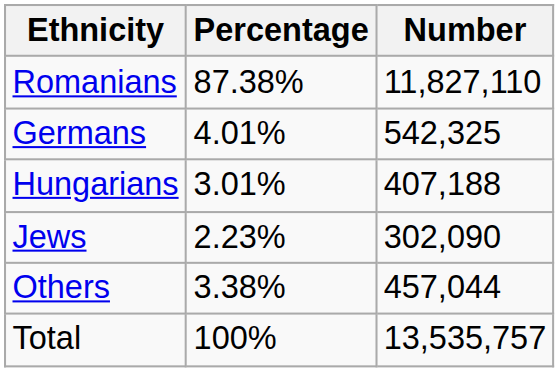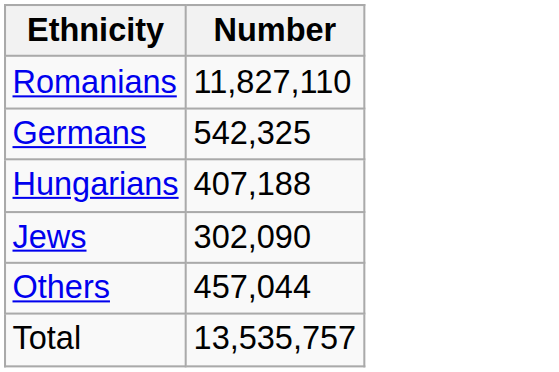- column: Percentage | 87.38% | 4.01% | 3.01% | 2.23% | 3.38% | 100%
